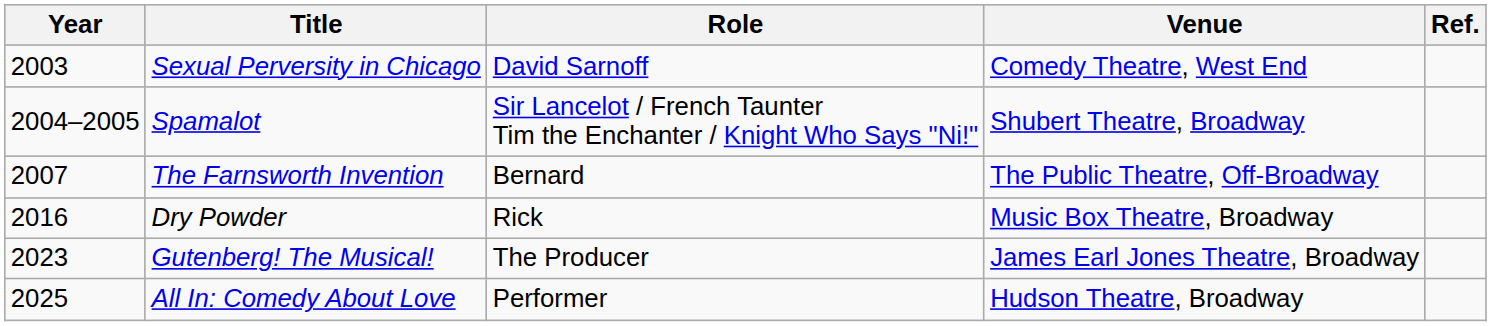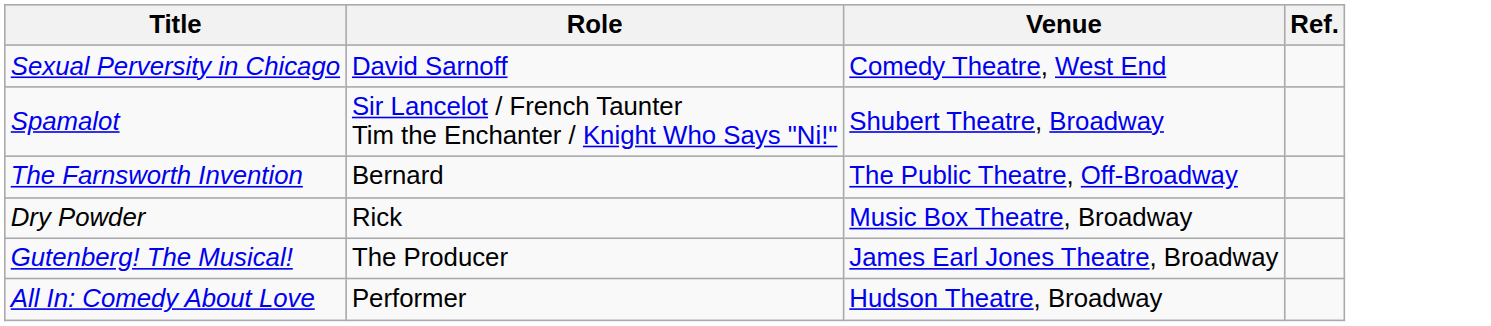- column: Year | 2003 | 2004–2005 | 2007 | 2016 | 2023 | 2025
